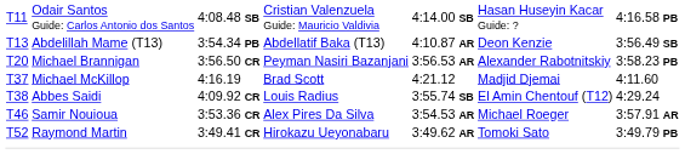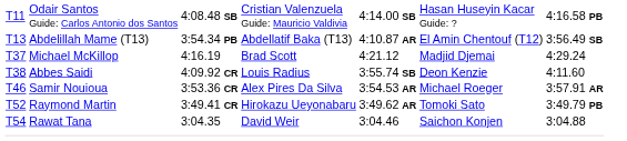T13 | column 6: Deon Kenzie -> El Amin Chentouf (T12)
- row: T20 | Michael Brannigan | 3:56.50 CR | Peyman Nasiri Bazanjani | 3:56.53 AR | Alexander Rabotnitskiy | 3:58.23 PB
T37 | column 7: 4:11.60 -> 4:29.24
T38 | column 6: El Amin Chentouf (T12) -> Deon Kenzie
T38 | column 7: 4:29.24 -> 4:11.60
+ row: T54 | Rawat Tana | 3:04.35 | David Weir | 3:04.46 | Saichon Konjen | 3:04.88
